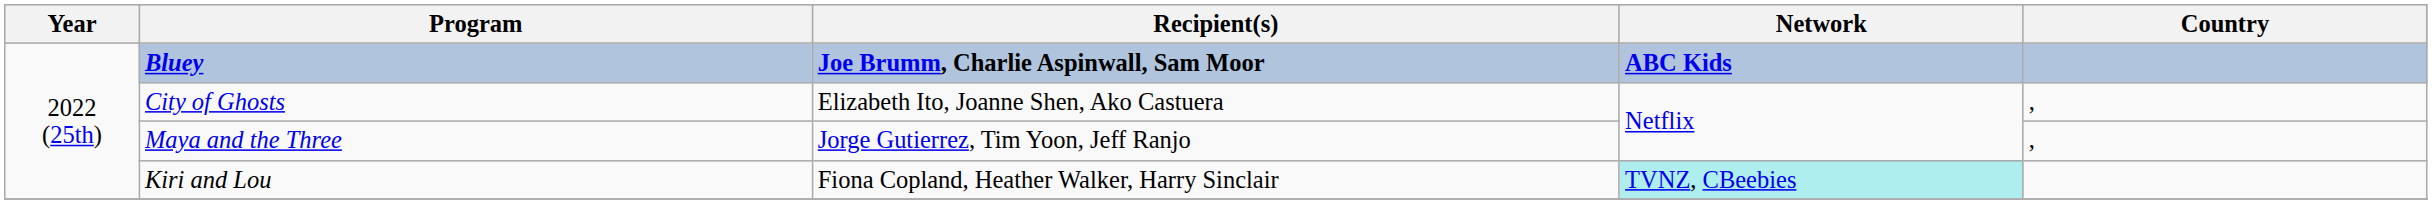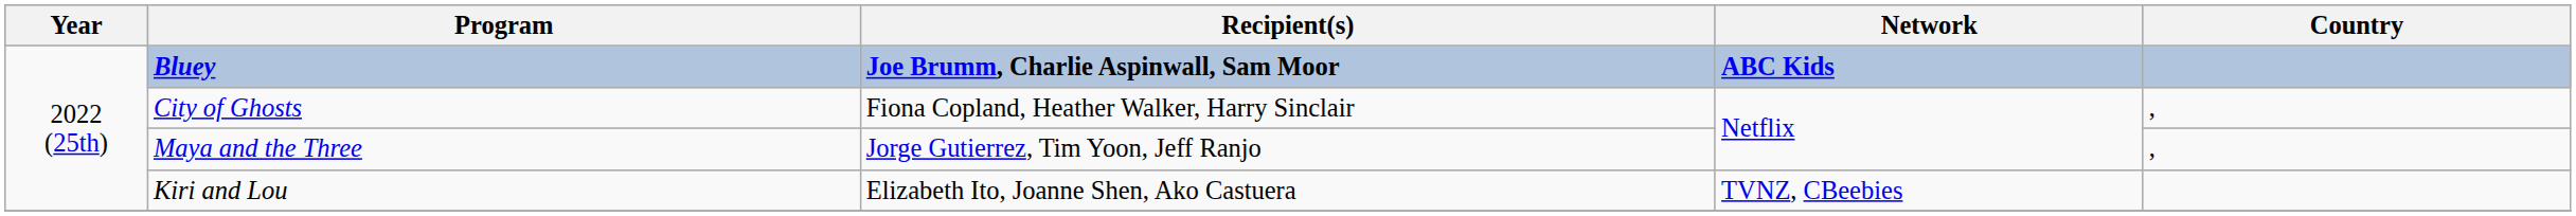City of Ghosts | Recipient(s): Elizabeth Ito, Joanne Shen, Ako Castuera -> Fiona Copland, Heather Walker, Harry Sinclair
Kiri and Lou | Recipient(s): Fiona Copland, Heather Walker, Harry Sinclair -> Elizabeth Ito, Joanne Shen, Ako Castuera
Kiri and Lou | Network: paleturquoise background -> no background
